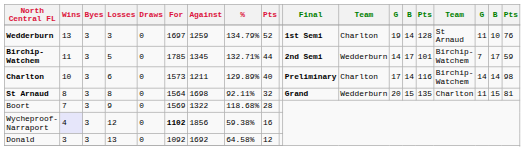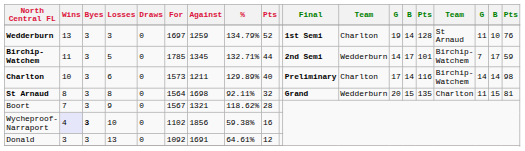Boort | For: 1569 -> 1567
Boort | Against: 1322 -> 1321
Boort | %: 118.68% -> 118.62%
Wycheproof-Narraport | Byes: normal -> bold
Wycheproof-Narraport | Losses: 12 -> 10
Wycheproof-Narraport | For: bold -> normal
Donald | Against: 1692 -> 1691
Donald | %: 64.58% -> 64.61%
